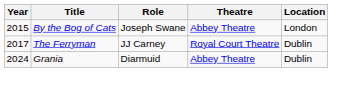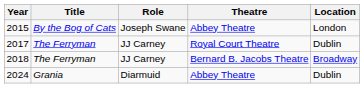+ row: 2018 | The Ferryman | JJ Carney | Bernard B. Jacobs Theatre | Broadway
